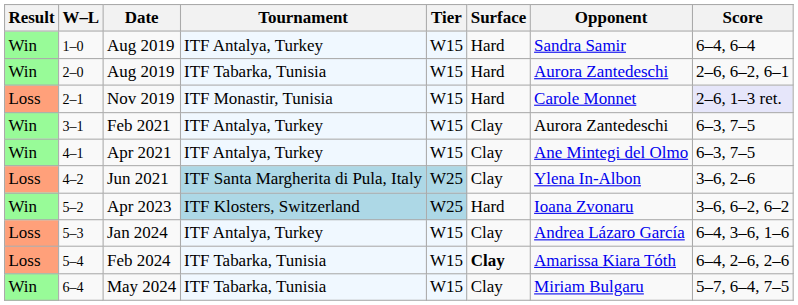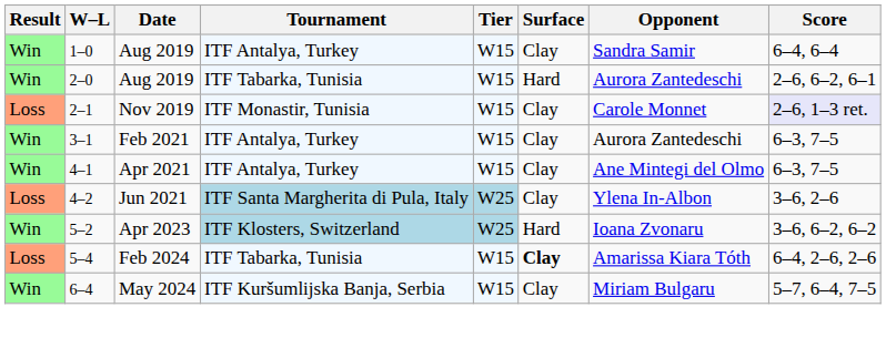1–0 / Aug 2019 | Surface: Hard -> Clay
Nov 2019 | Surface: Hard -> Clay
- row: Loss | 5–3 | Jan 2024 | ITF Antalya, Turkey | W15 | Clay | Andrea Lázaro García | 6–4, 3–6, 1–6
May 2024 | Tournament: ITF Tabarka, Tunisia -> ITF Kuršumlijska Banja, Serbia
